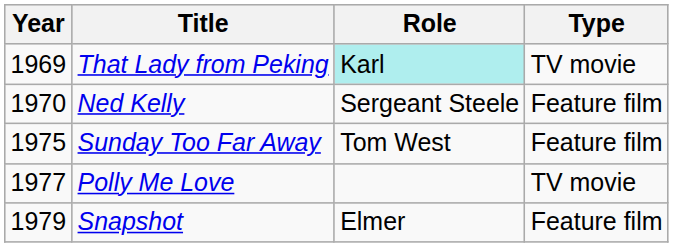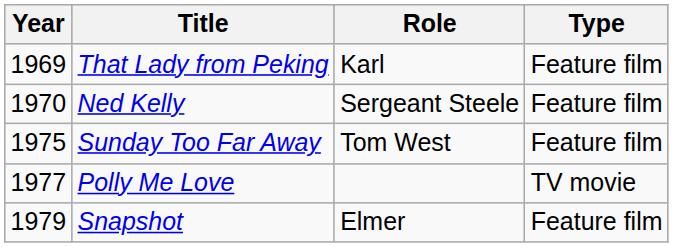That Lady from Peking | Role: paleturquoise background -> no background
That Lady from Peking | Type: TV movie -> Feature film
